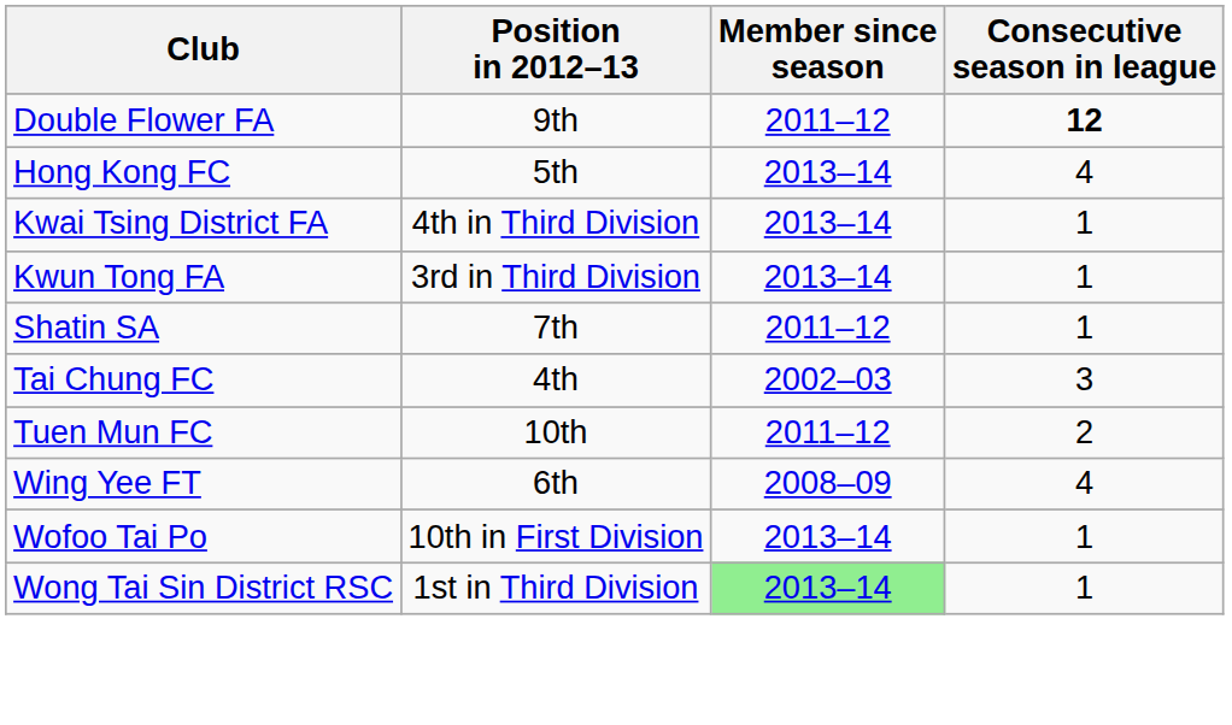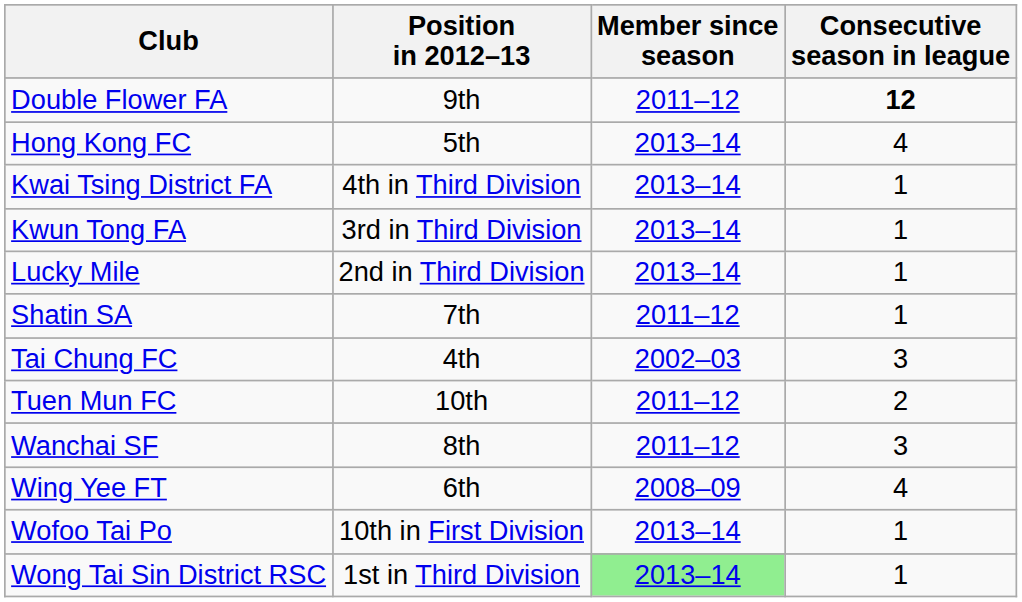+ row: Lucky Mile | 2nd in Third Division | 2013–14 | 1
+ row: Wanchai SF | 8th | 2011–12 | 3
